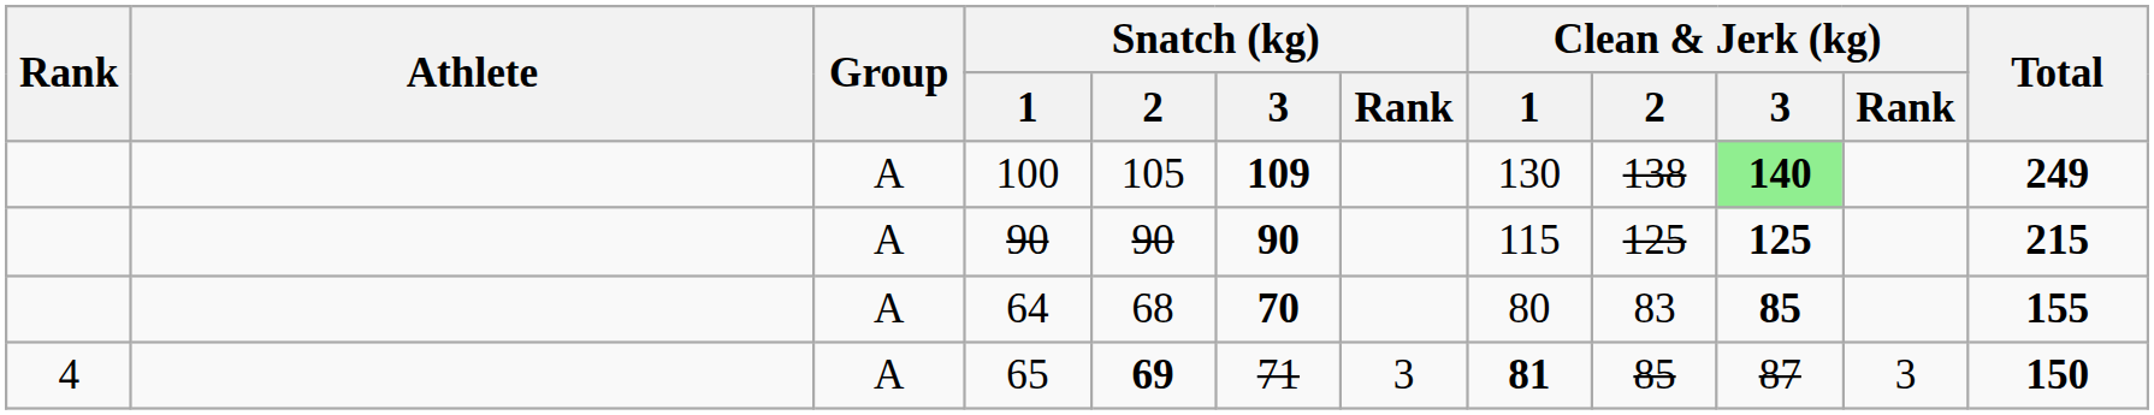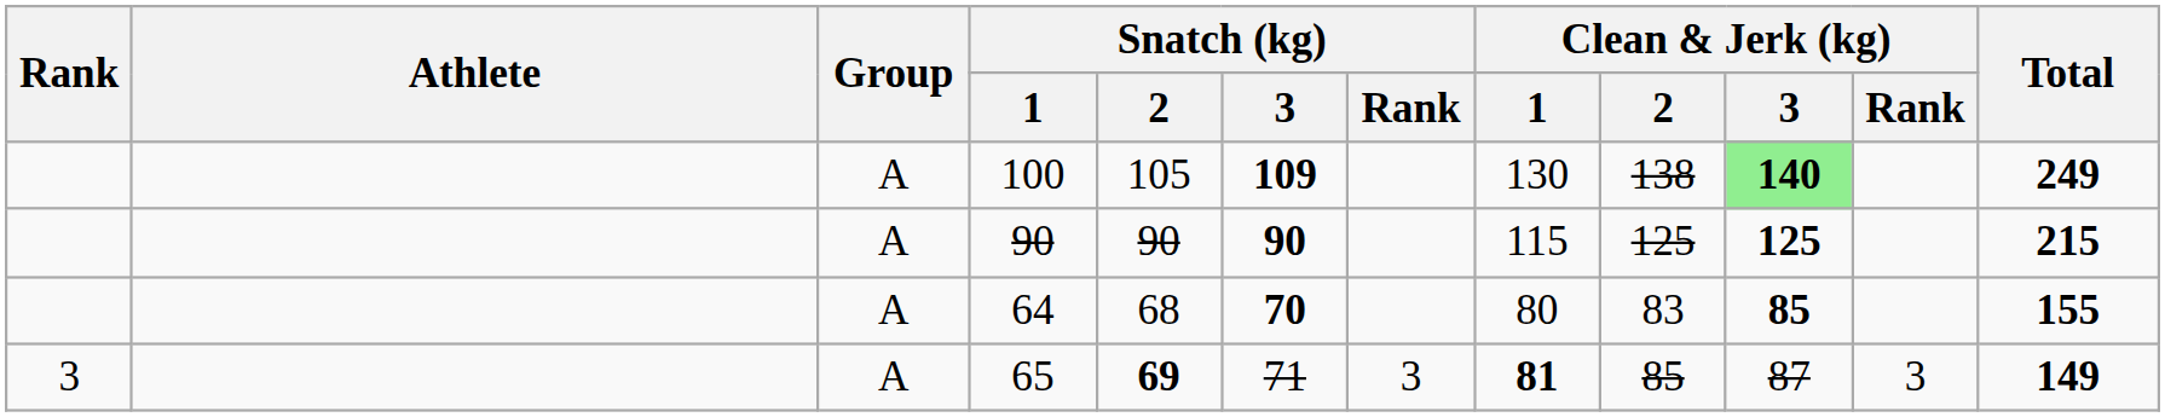65 | Rank: 4 -> 3
65 | Total: 150 -> 149
